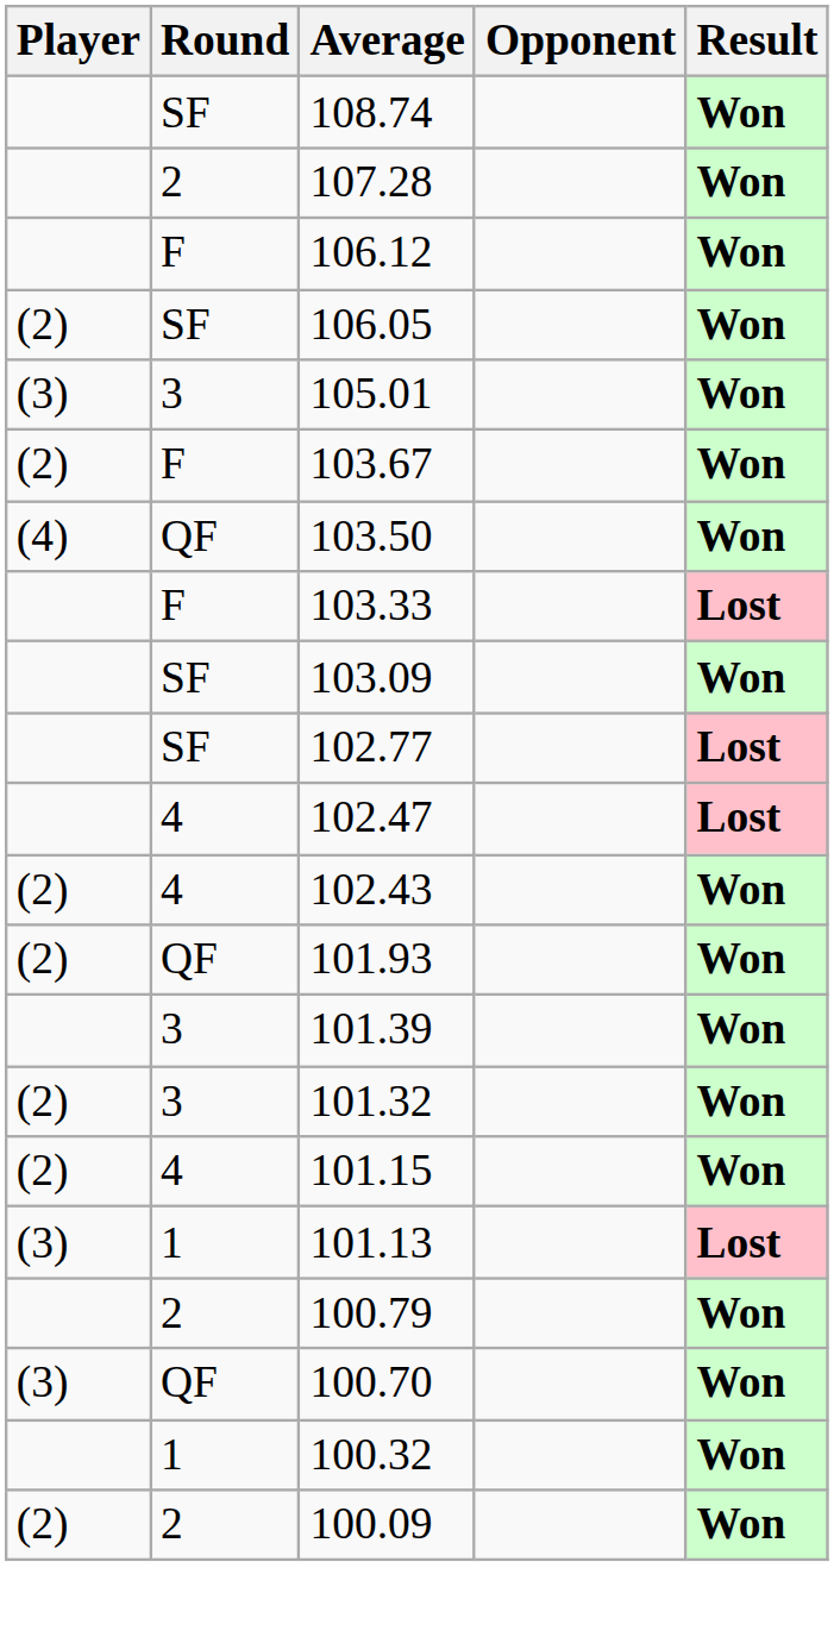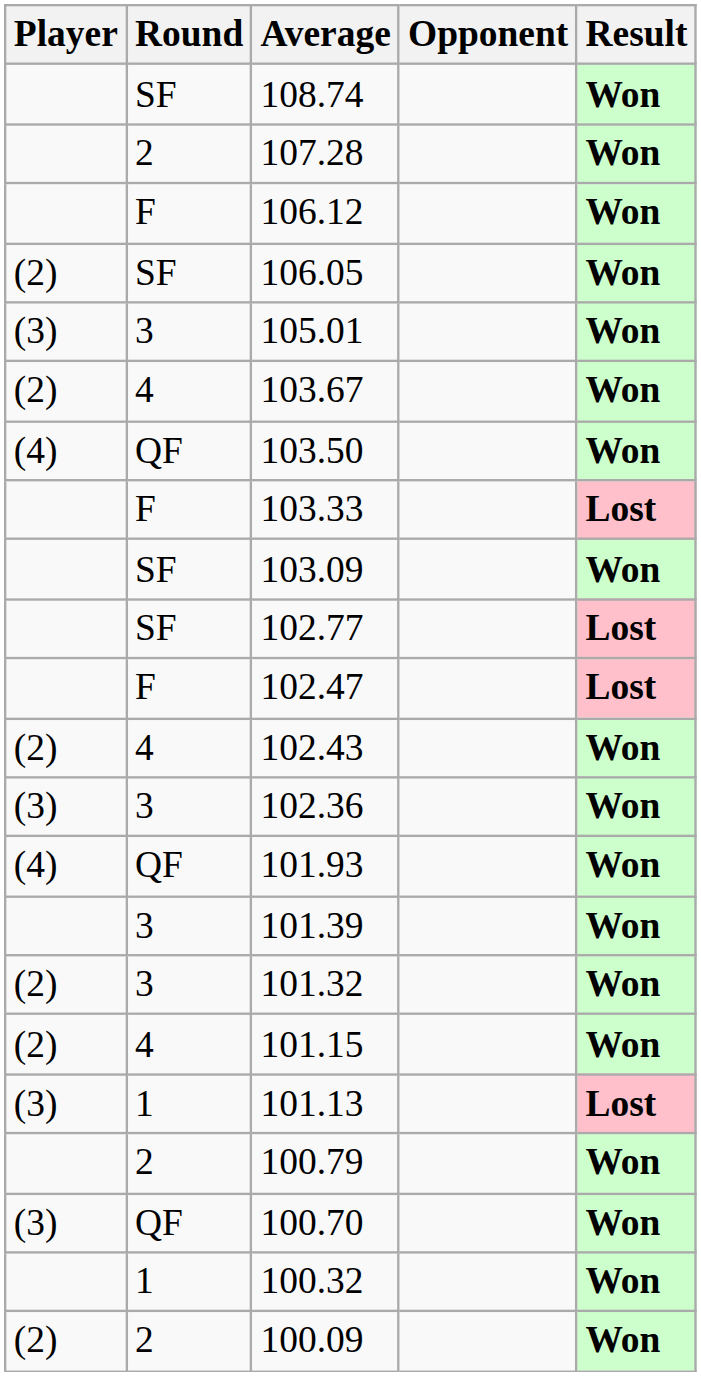103.67 | Round: F -> 4
102.47 | Round: 4 -> F
+ row: (3) | 3 | 102.36 | Won
101.93 | Player: (2) -> (4)
